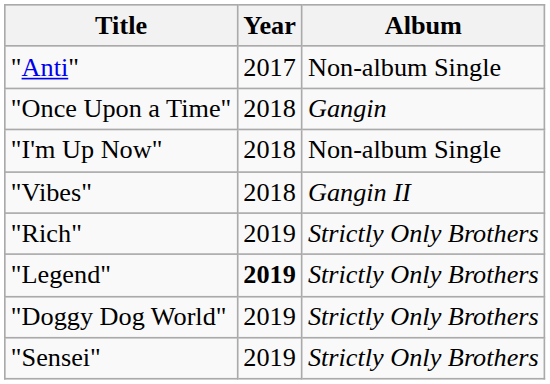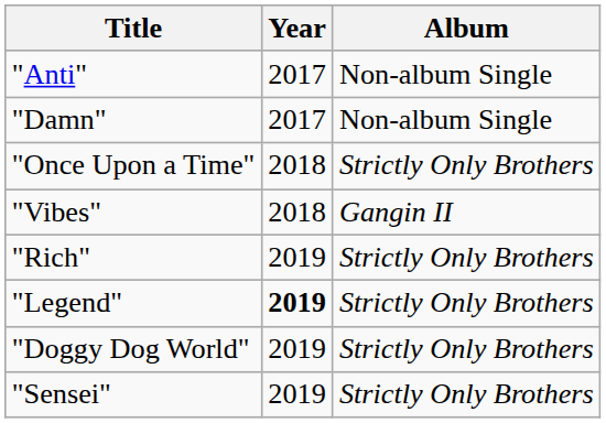+ row: "Damn" | 2017 | Non-album Single
"Once Upon a Time" | Album: Gangin -> Strictly Only Brothers
- row: "I'm Up Now" | 2018 | Non-album Single
